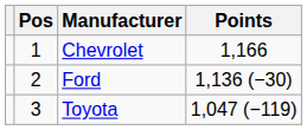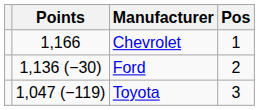columns swapped: Pos <-> Points
